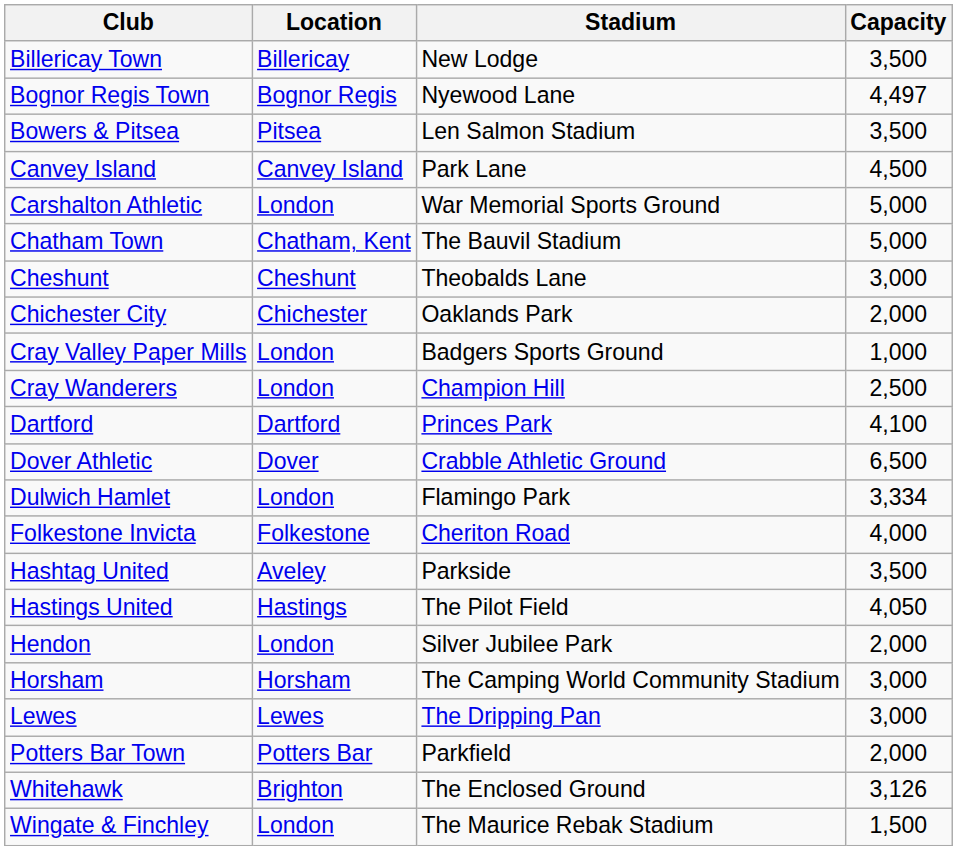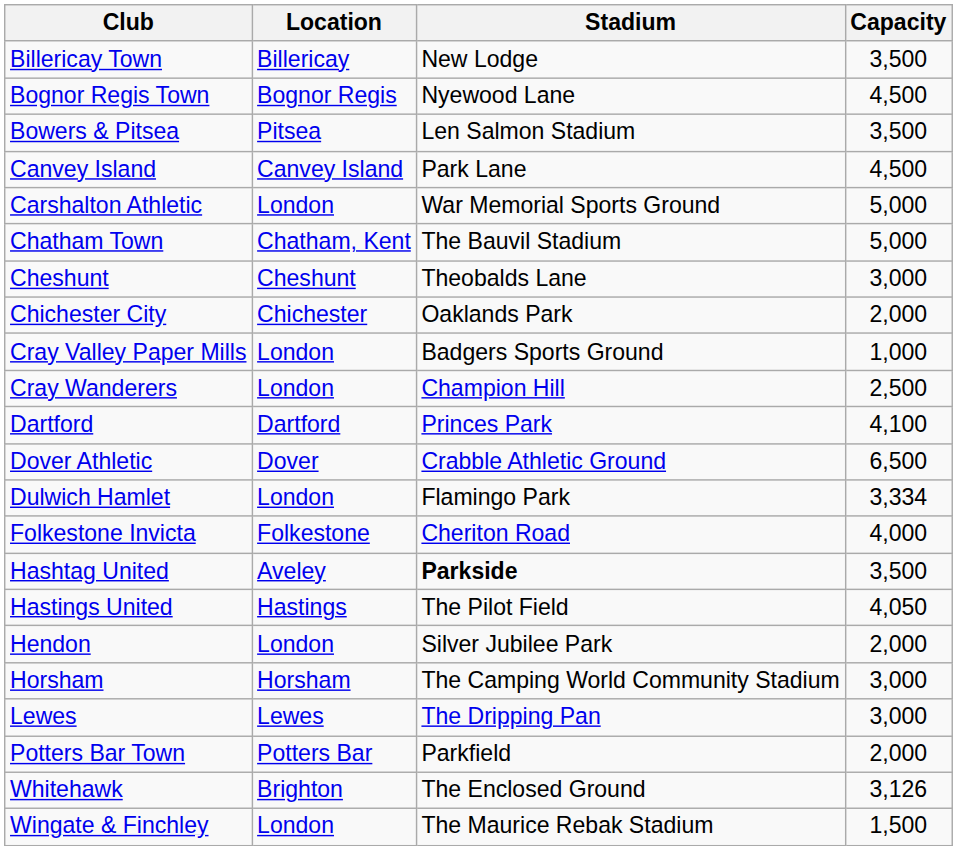Bognor Regis Town | Capacity: 4,497 -> 4,500
Hashtag United | Stadium: normal -> bold
